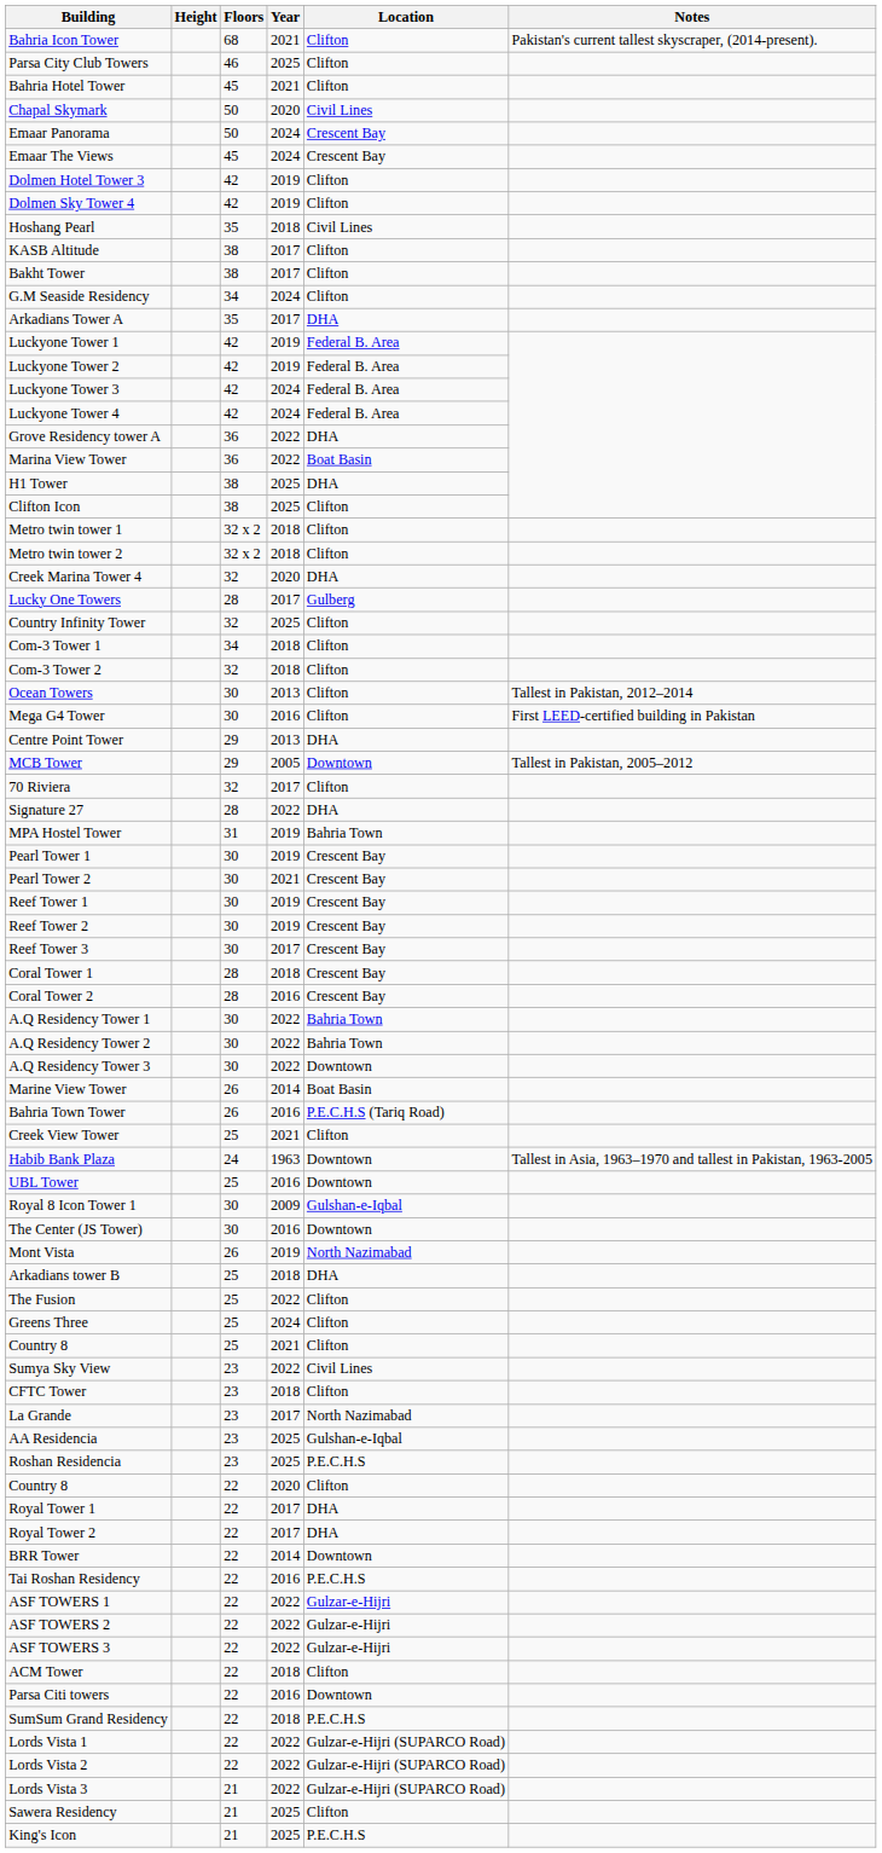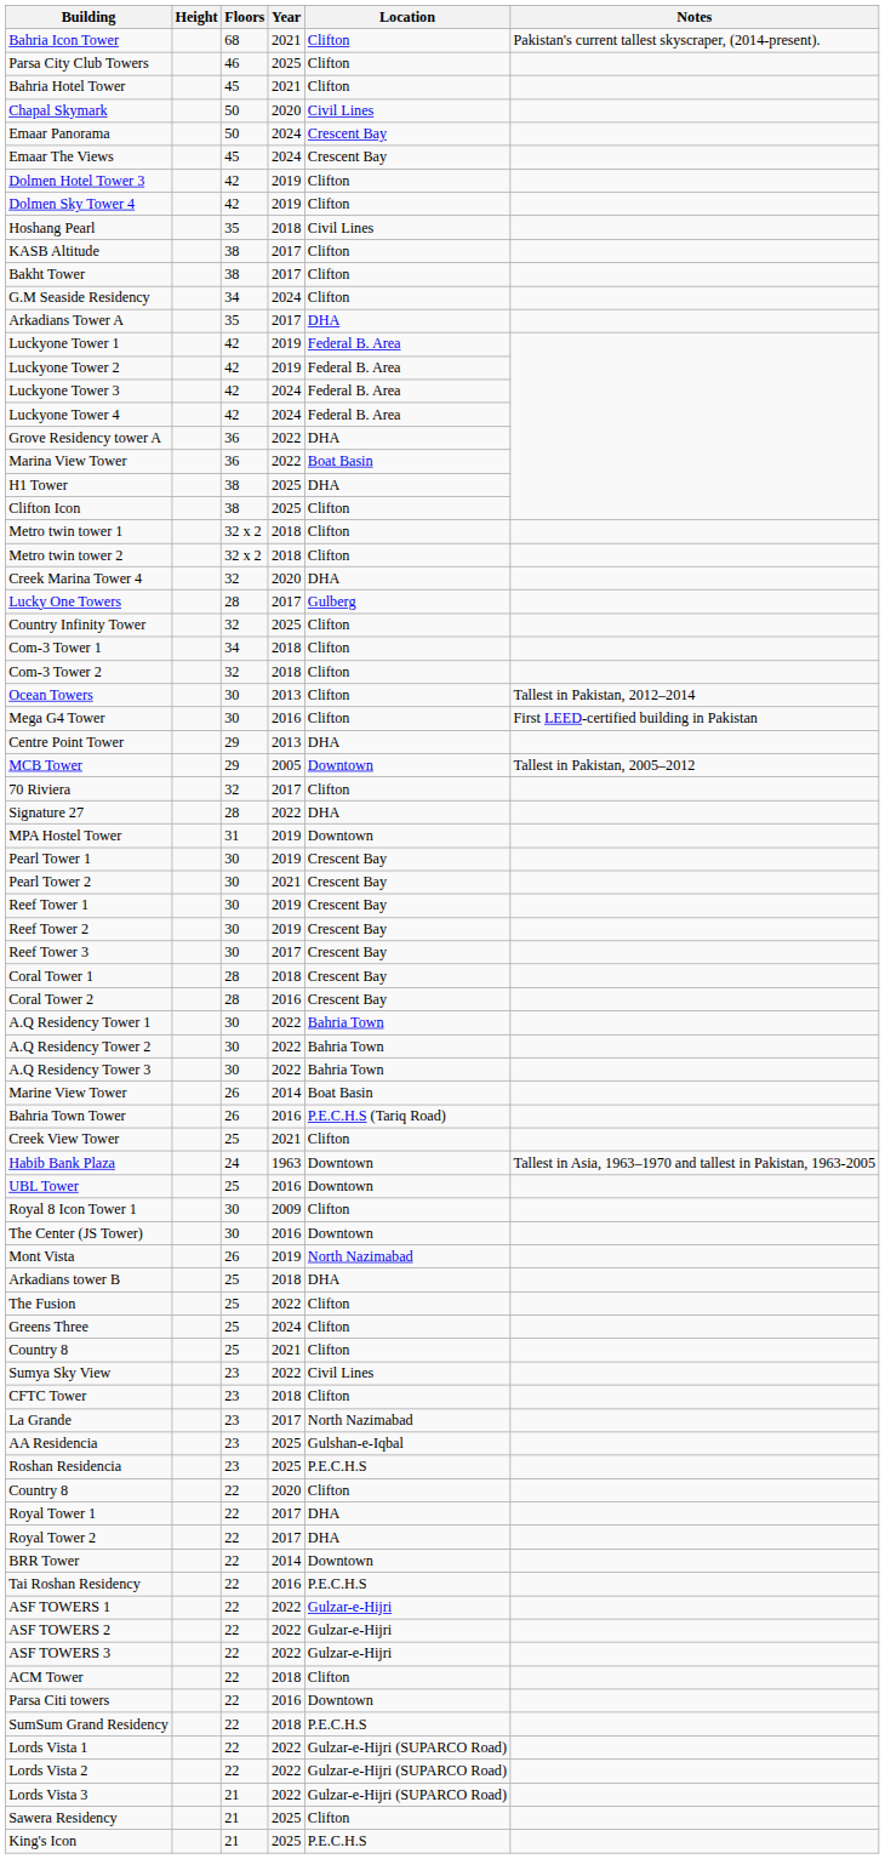MPA Hostel Tower | Location: Bahria Town -> Downtown
A.Q Residency Tower 3 | Location: Downtown -> Bahria Town
Royal 8 Icon Tower 1 | Location: Gulshan-e-Iqbal -> Clifton
